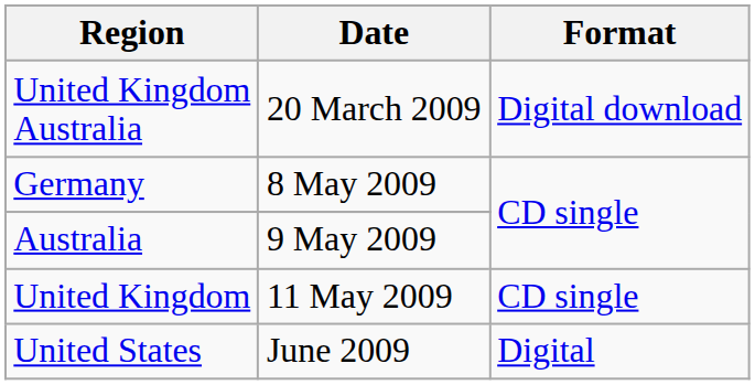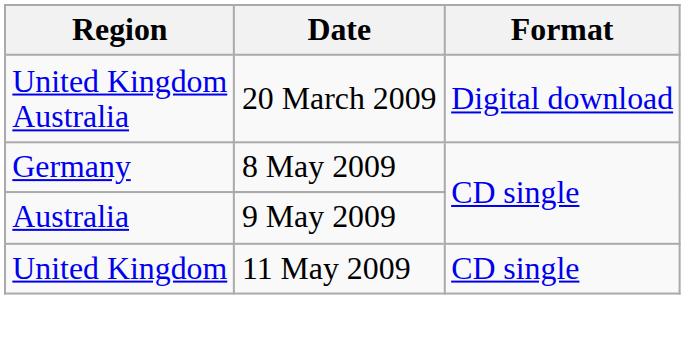- row: United States | June 2009 | Digital
